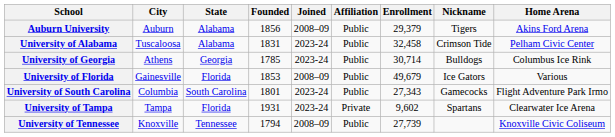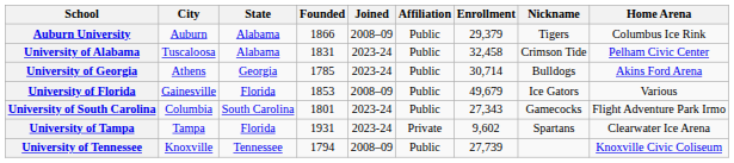Auburn University | Founded: 1856 -> 1866
Auburn University | Home Arena: Akins Ford Arena -> Columbus Ice Rink
University of Georgia | Home Arena: Columbus Ice Rink -> Akins Ford Arena
